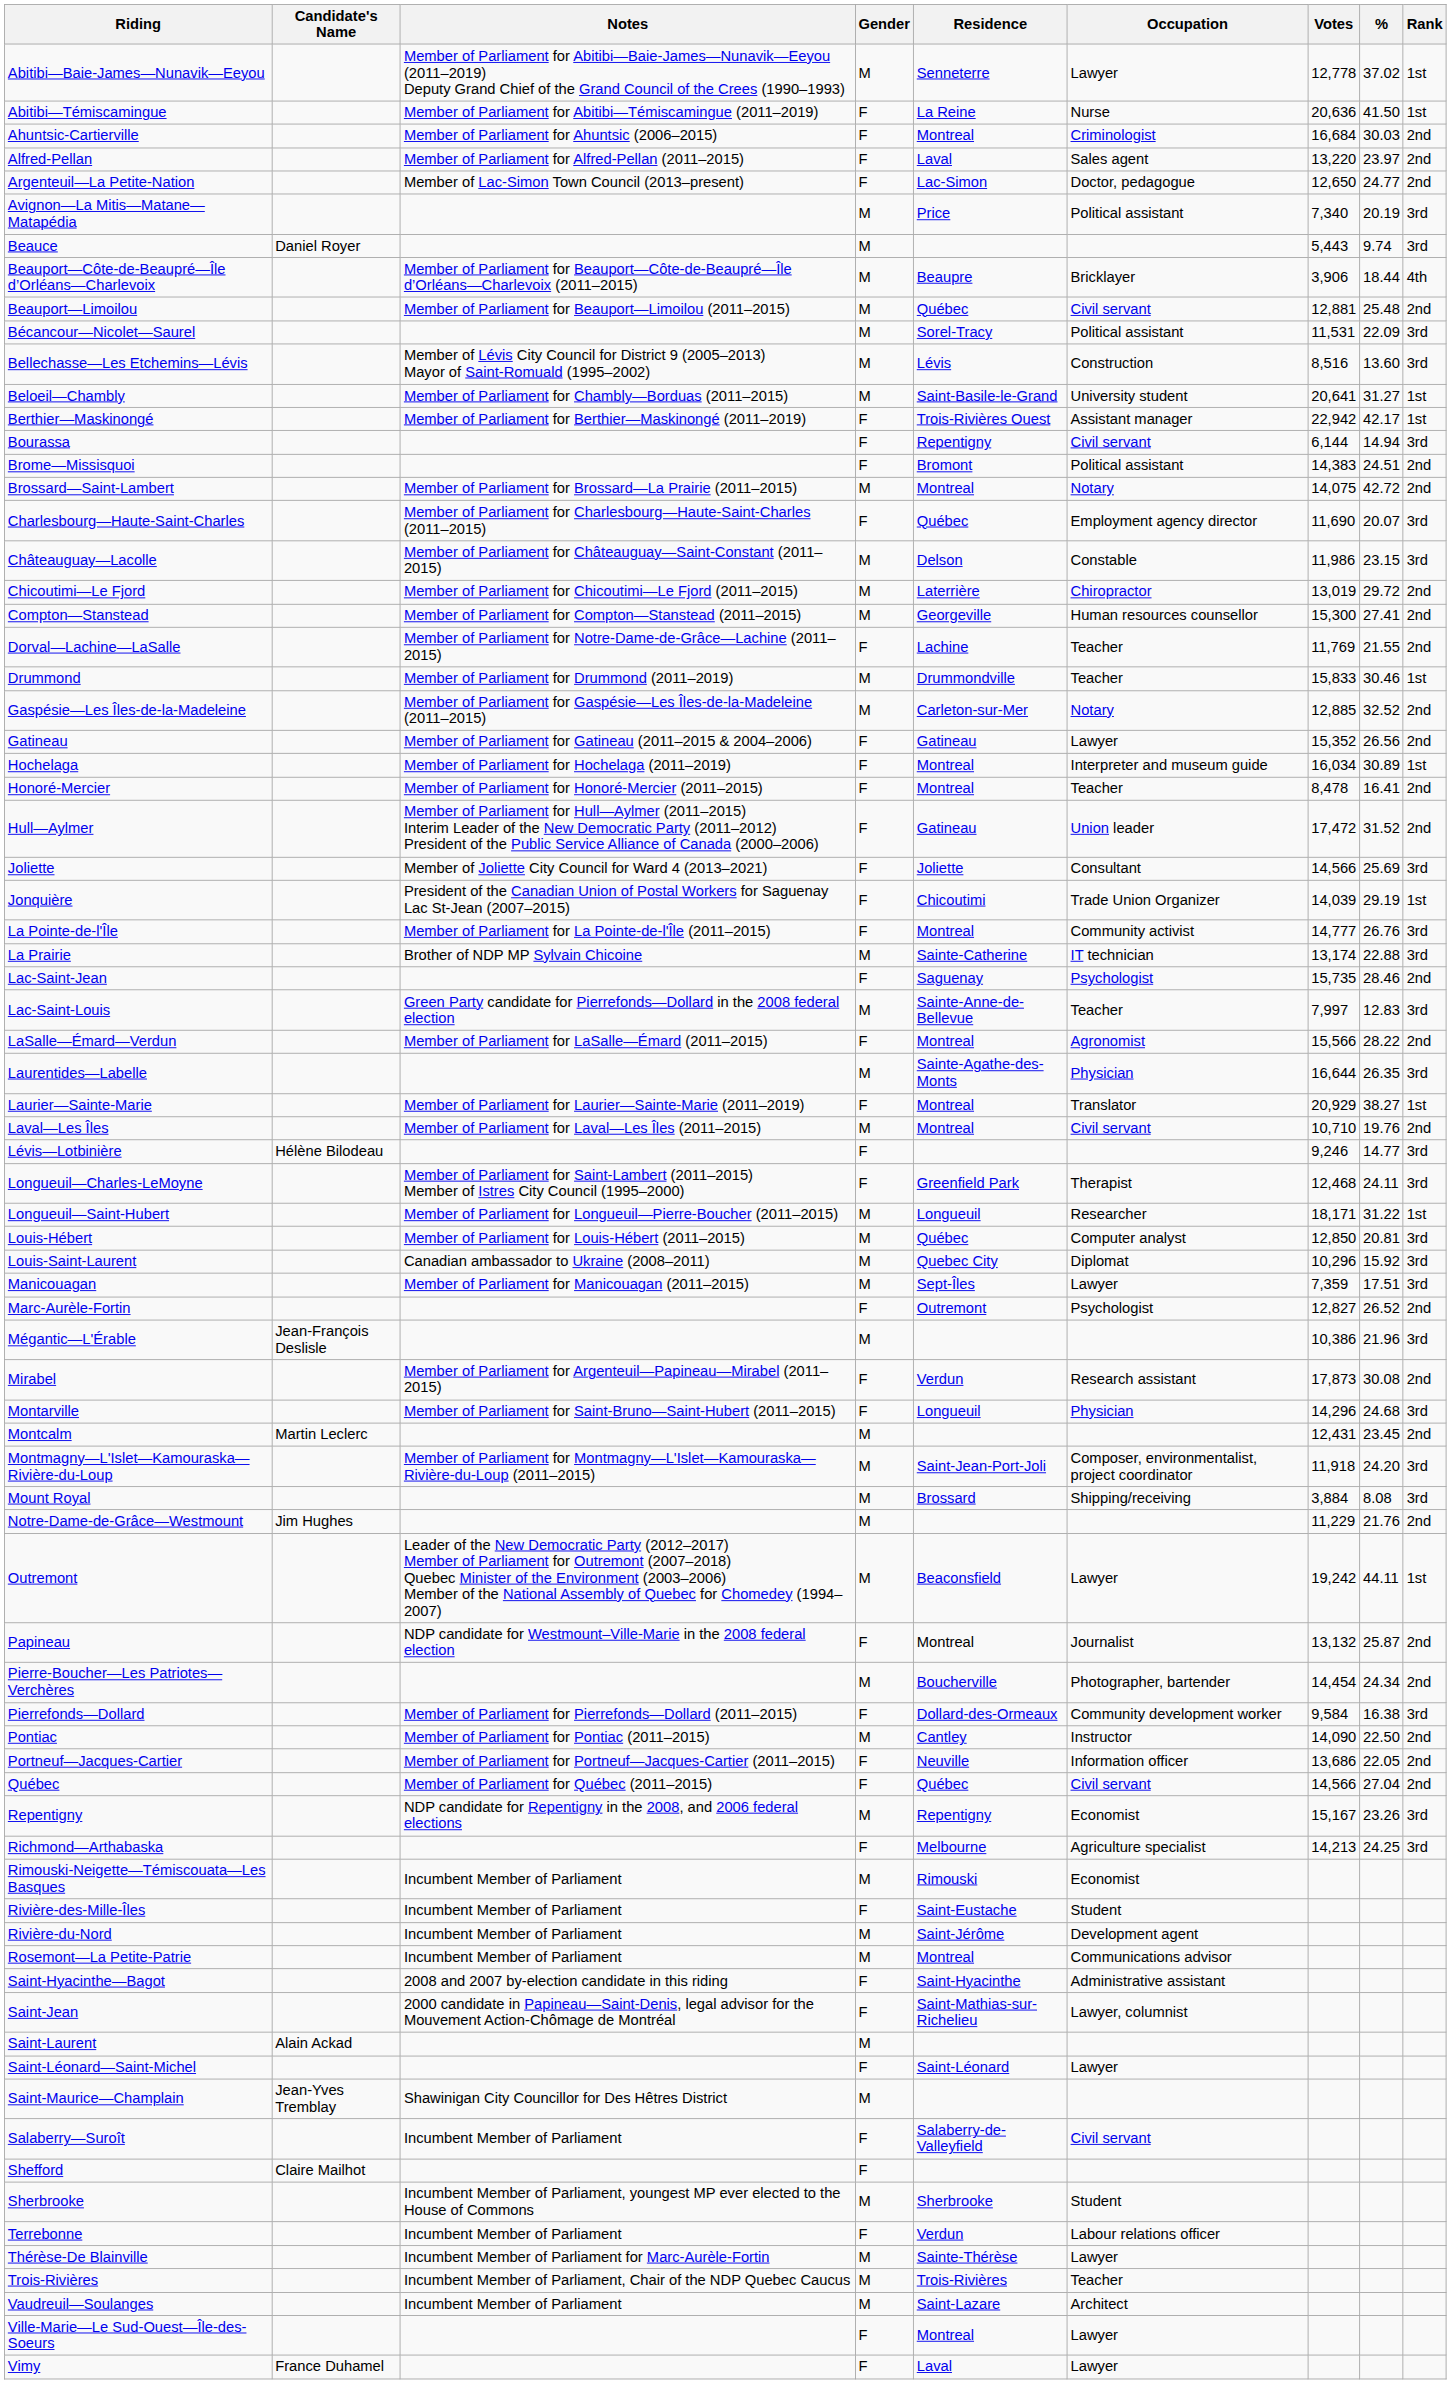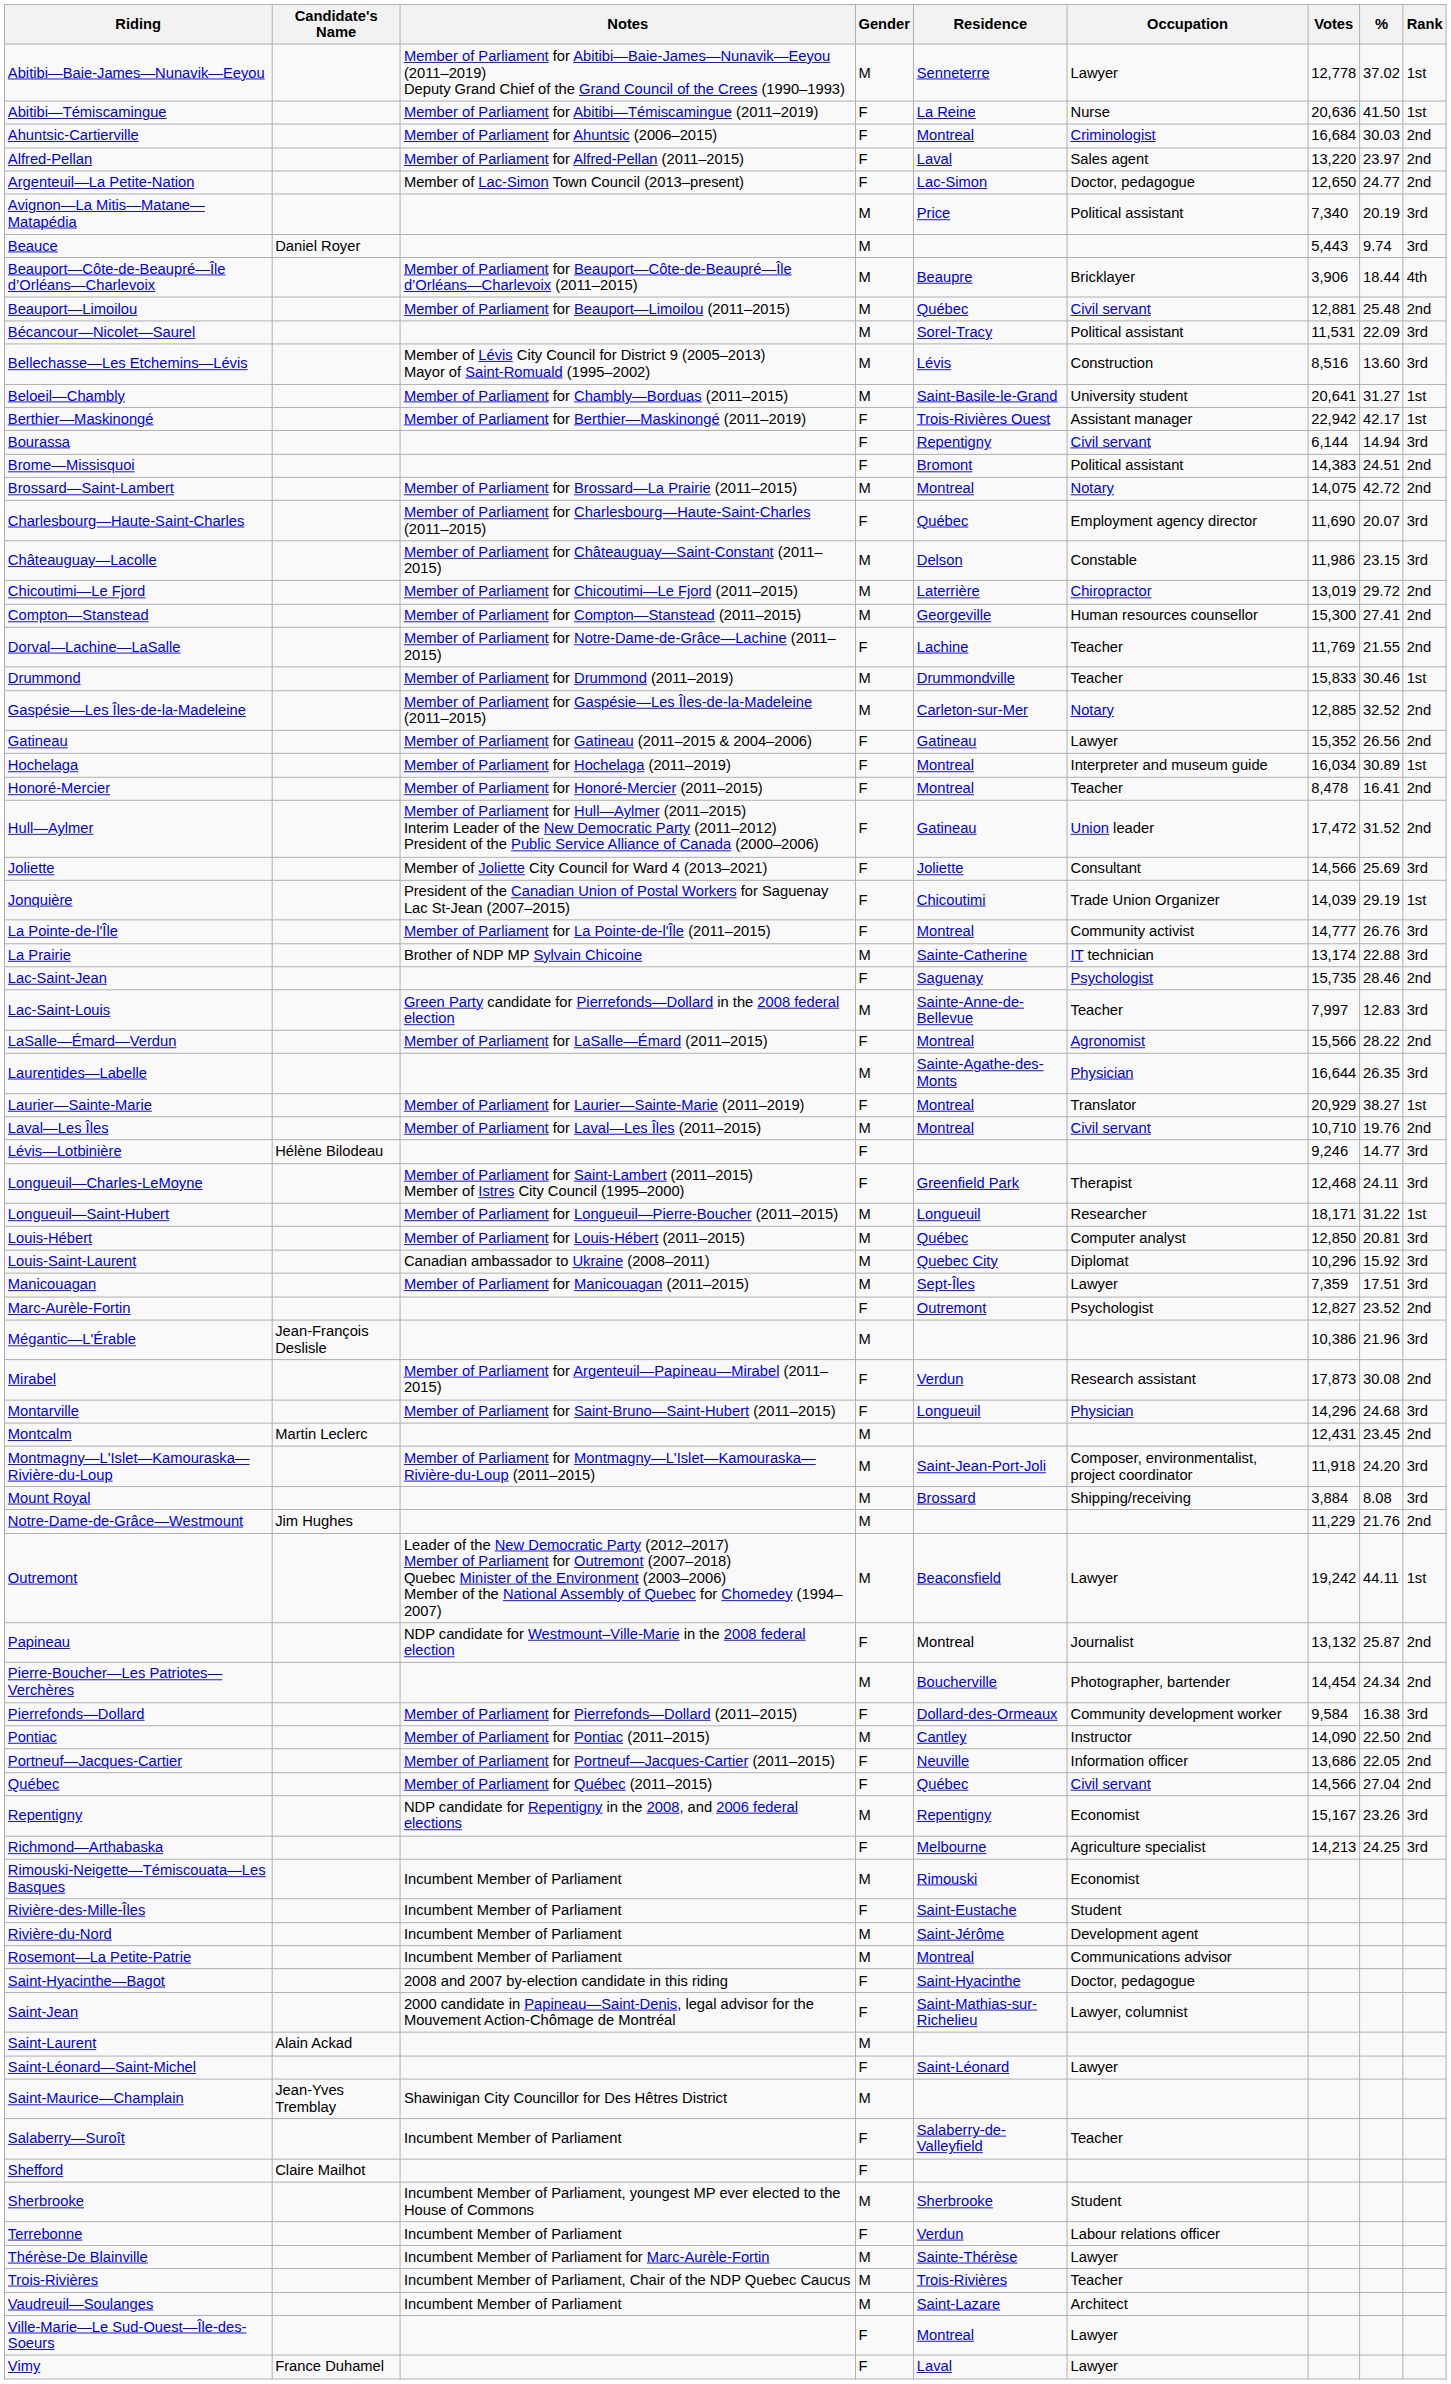Marc-Aurèle-Fortin | %: 26.52 -> 23.52
Saint-Hyacinthe—Bagot | Occupation: Administrative assistant -> Doctor, pedagogue
Salaberry—Suroît | Occupation: Civil servant -> Teacher
